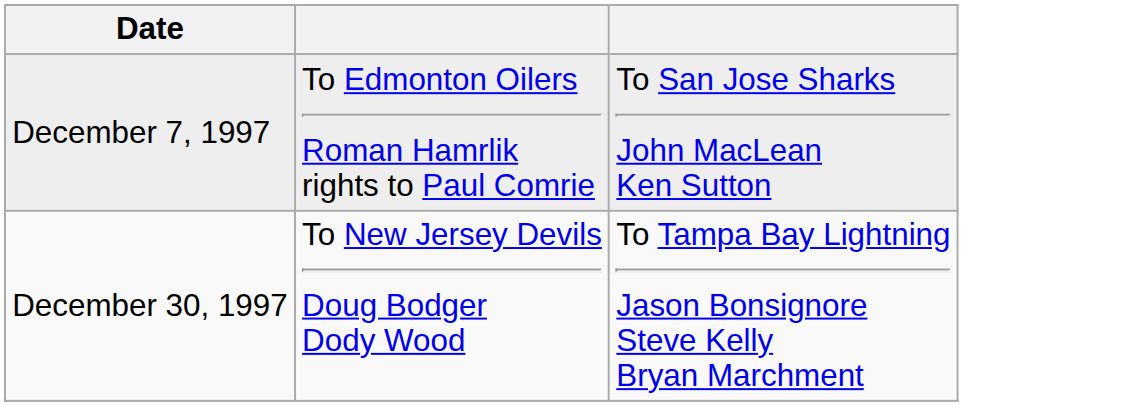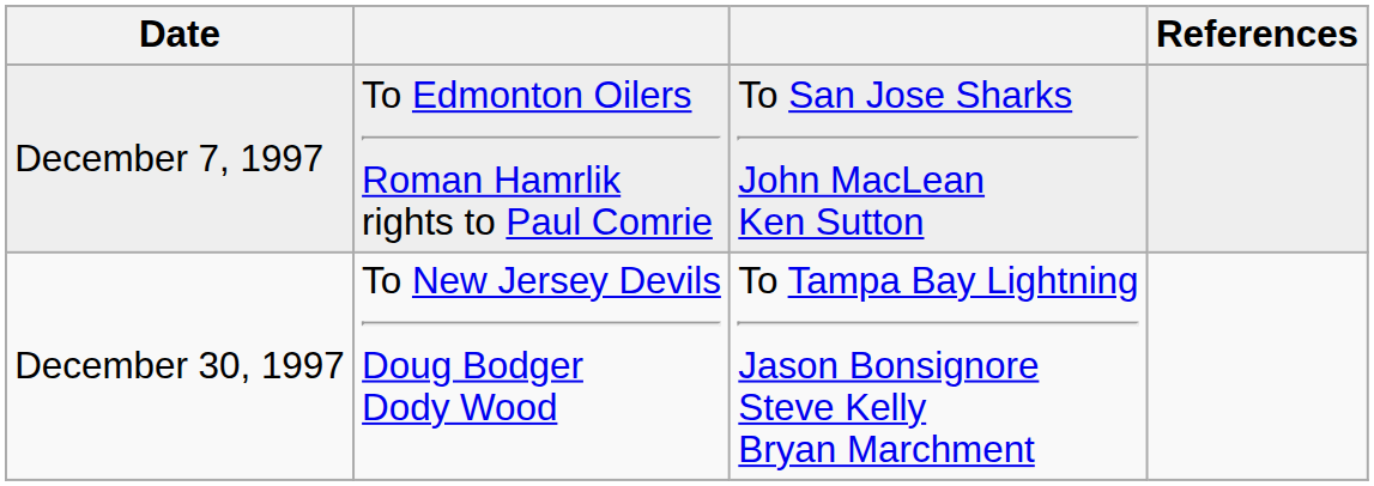+ column: References
